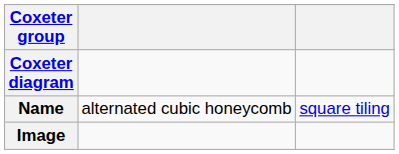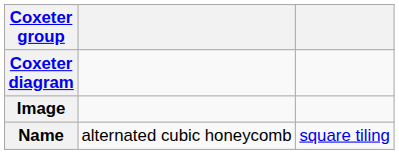rows swapped: Image <-> Name
